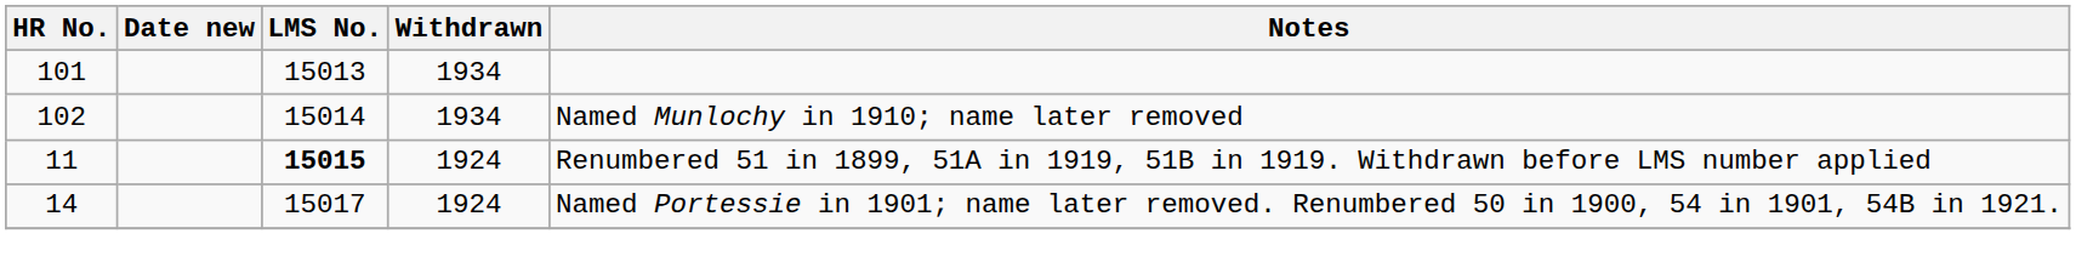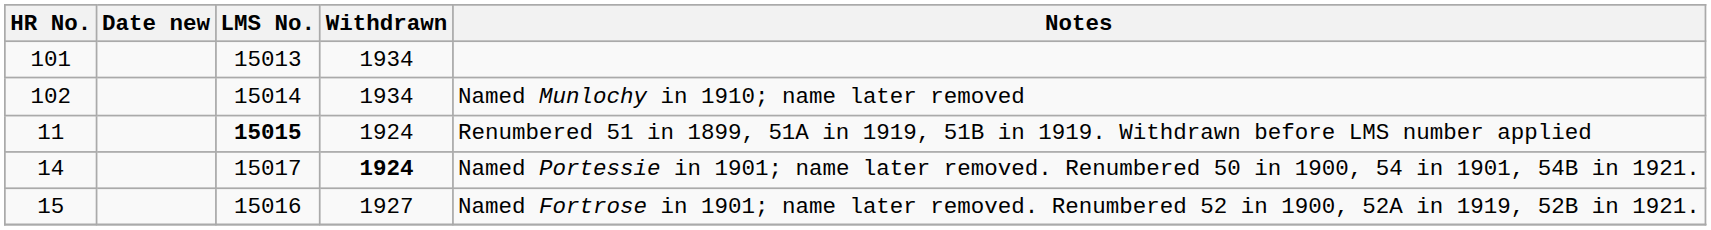14 | Withdrawn: normal -> bold
+ row: 15 | 15016 | 1927 | Named Fortrose in 1901; name later removed. Renumbered 52 in 1900, 52A in 1919, 52B in 1921.
